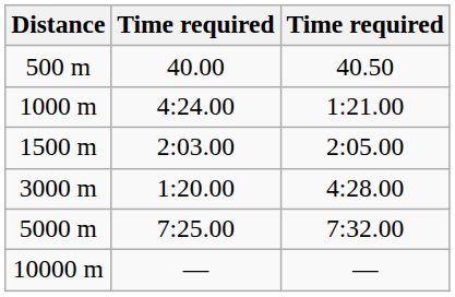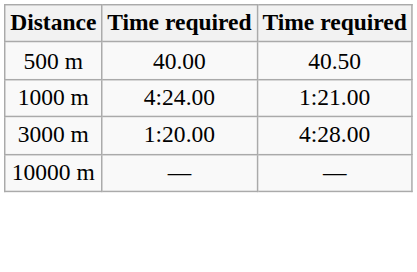- row: 1500 m | 2:03.00 | 2:05.00
- row: 5000 m | 7:25.00 | 7:32.00
